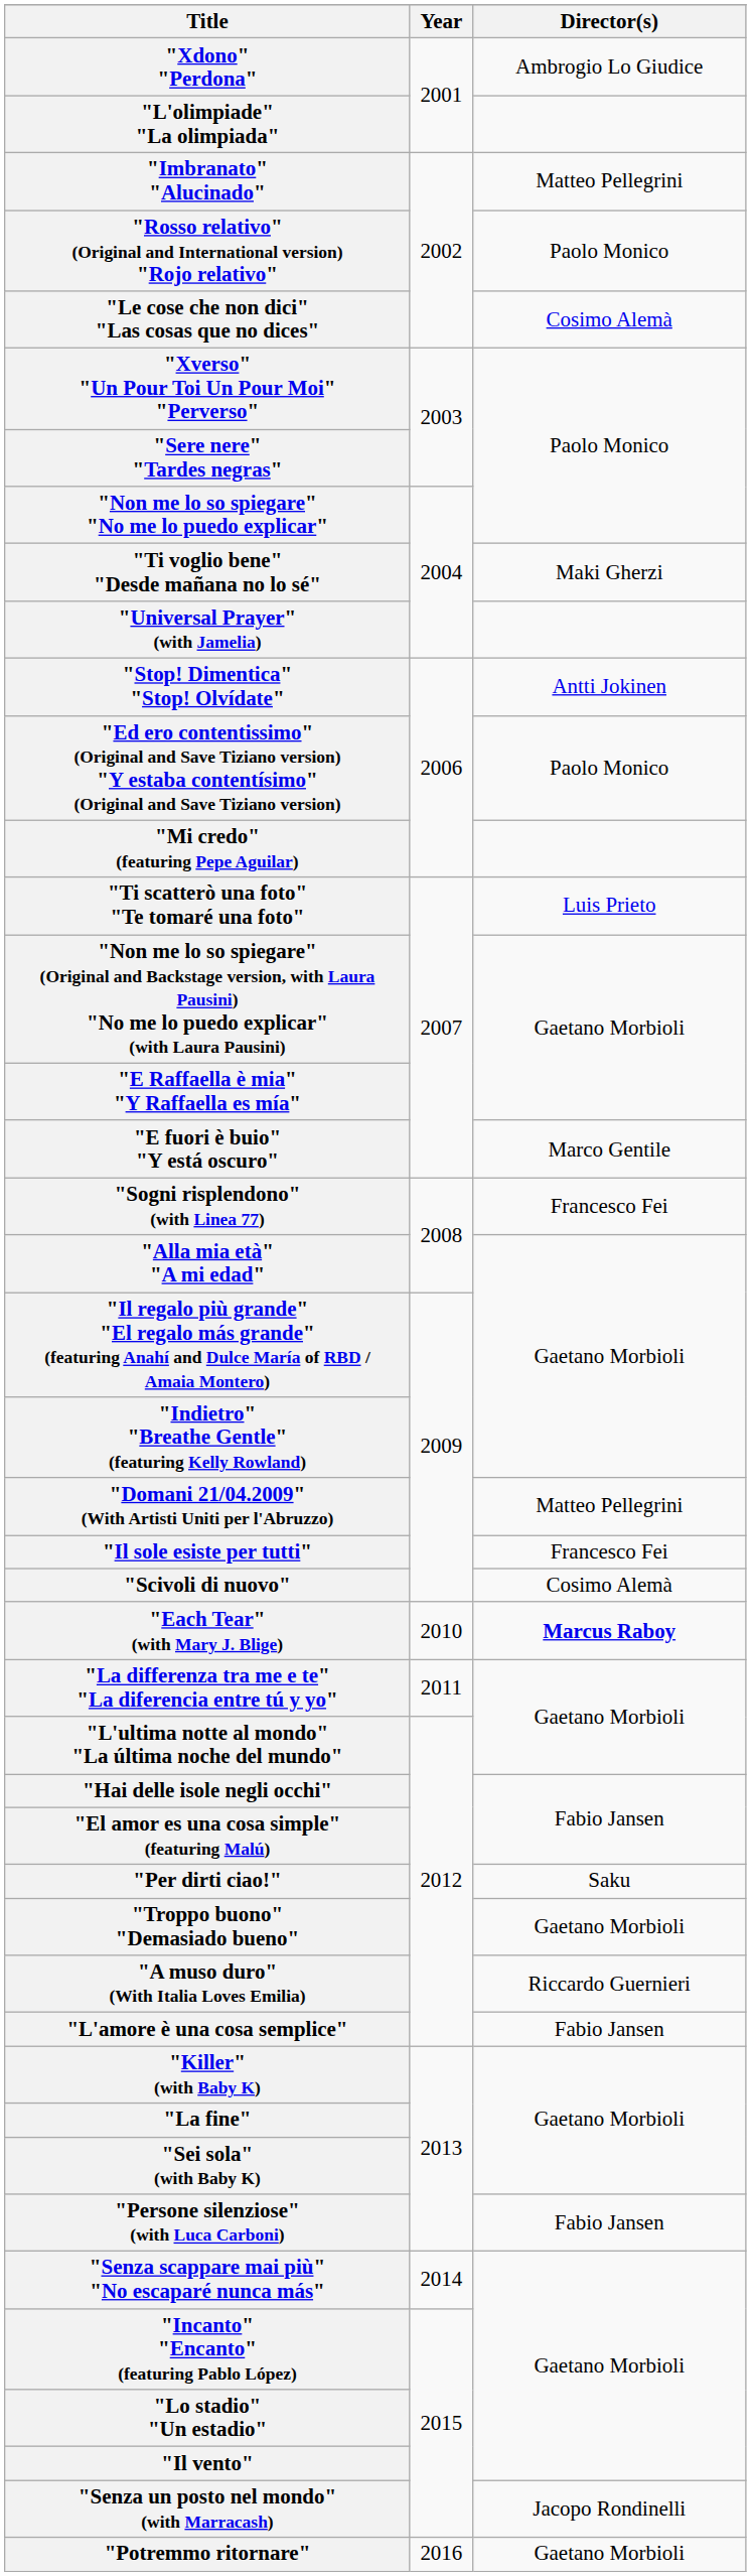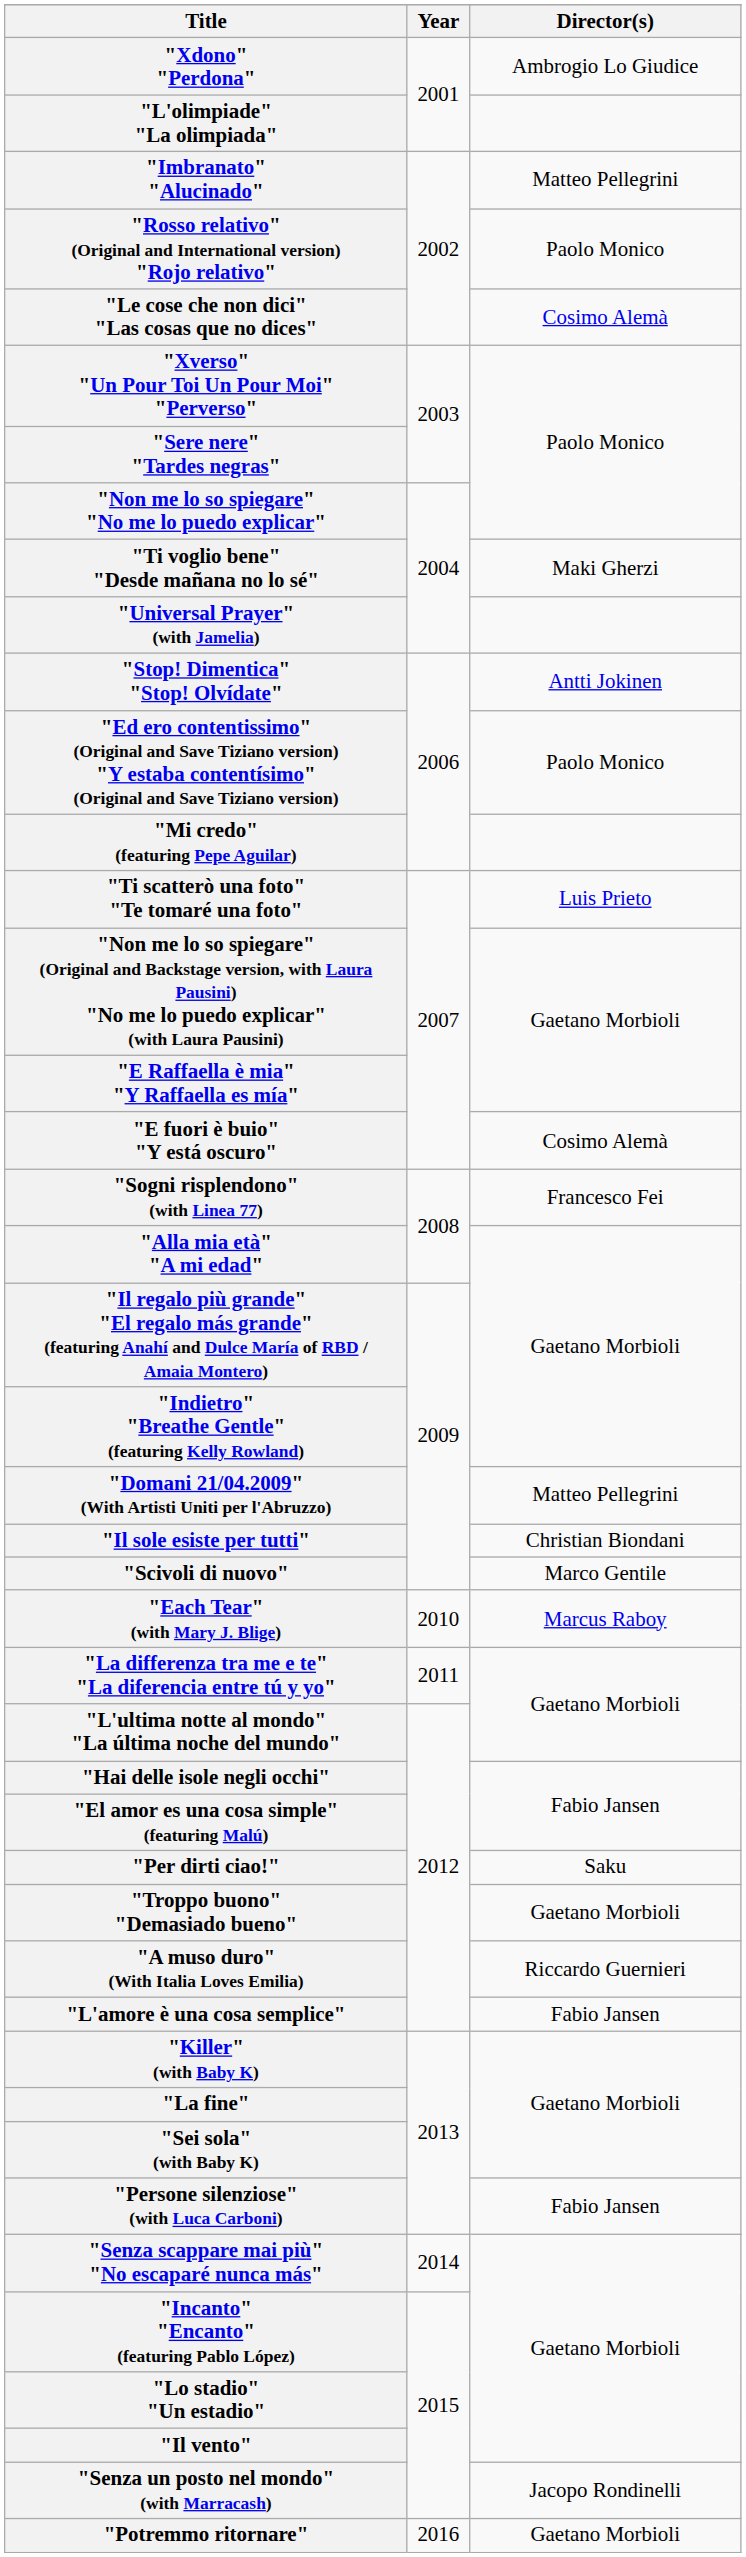"E fuori è buio" "Y está oscuro" | Director(s): Marco Gentile -> Cosimo Alemà
"Il sole esiste per tutti" | Director(s): Francesco Fei -> Christian Biondani
"Scivoli di nuovo" | Director(s): Cosimo Alemà -> Marco Gentile
"Each Tear" (with Mary J. Blige) | Director(s): bold -> normal
